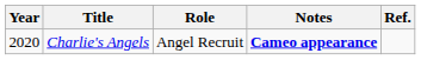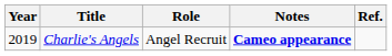Charlie's Angels | Year: 2020 -> 2019
